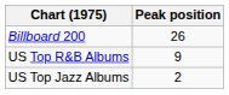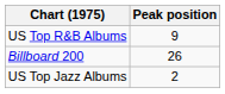rows swapped: Billboard 200 <-> US Top R&B Albums
